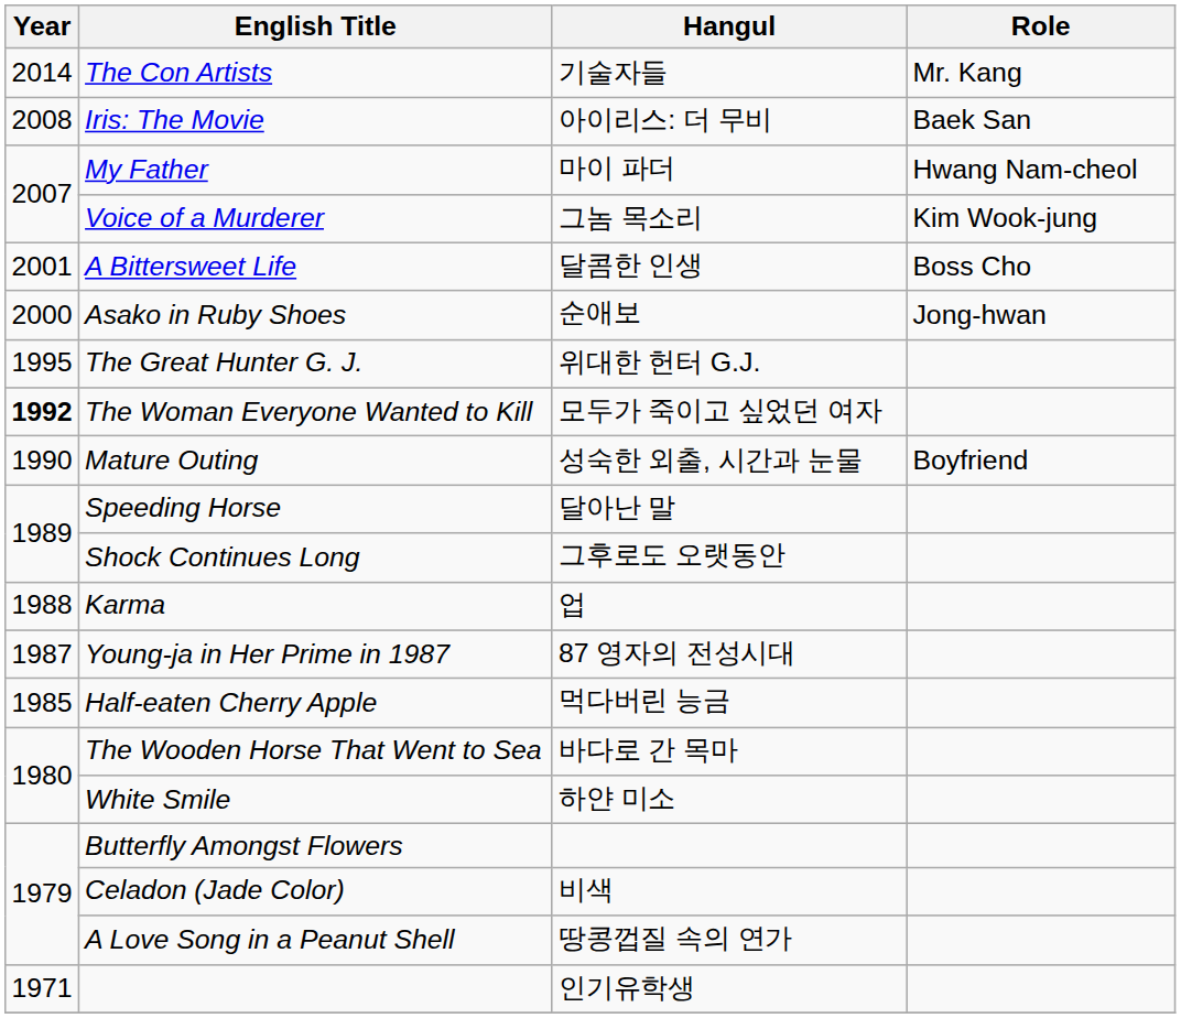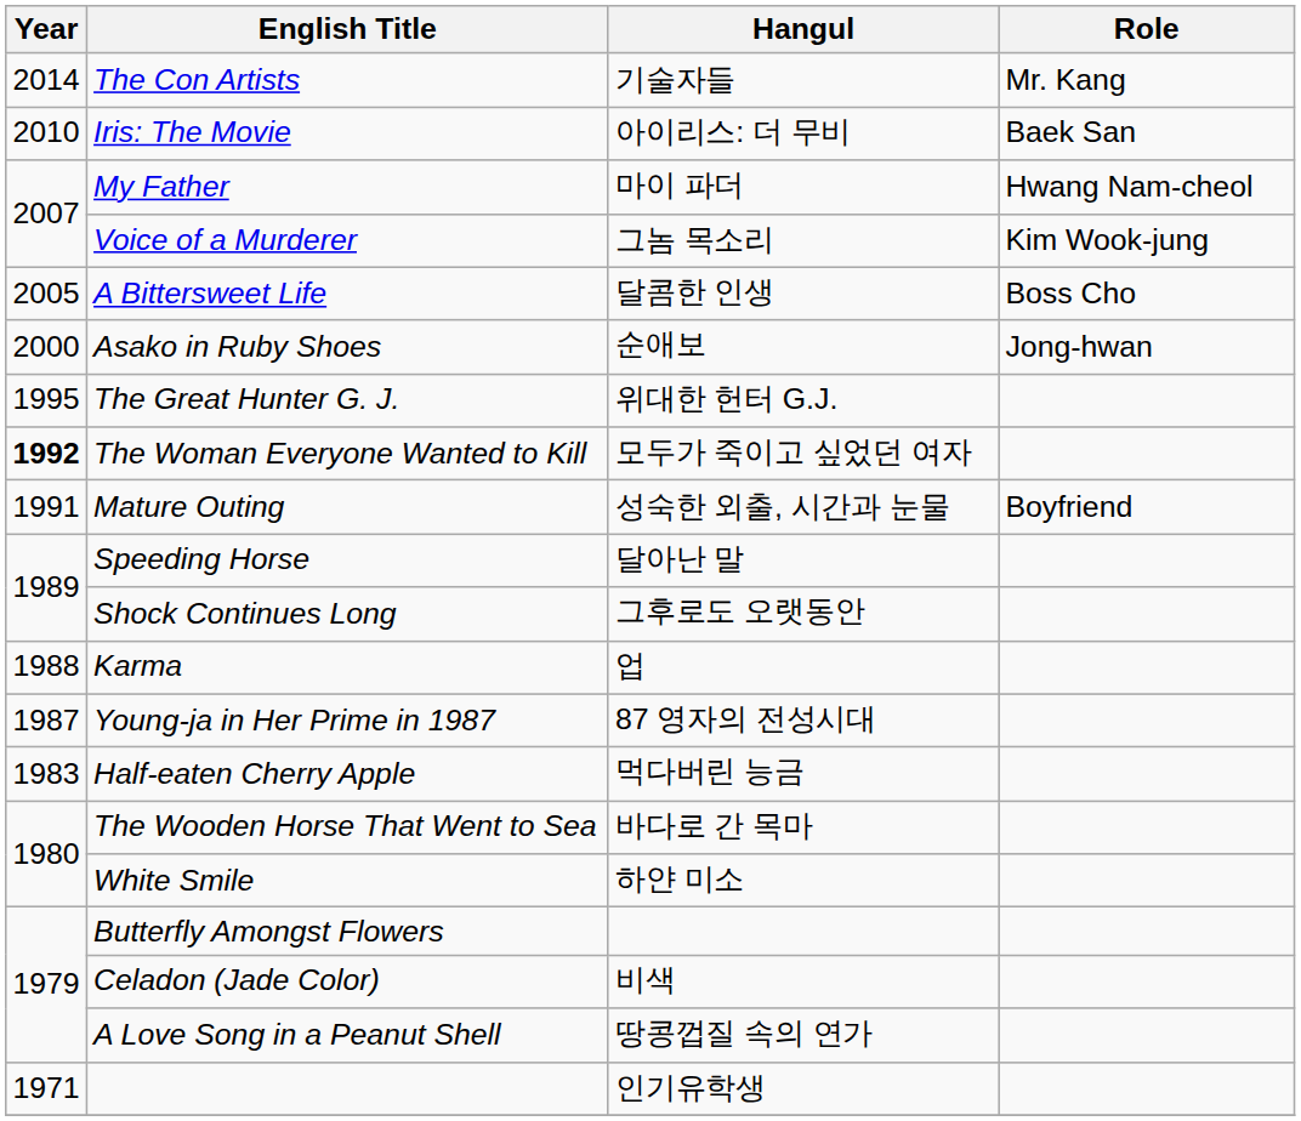Iris: The Movie | Year: 2008 -> 2010
A Bittersweet Life | Year: 2001 -> 2005
Mature Outing | Year: 1990 -> 1991
Half-eaten Cherry Apple | Year: 1985 -> 1983
